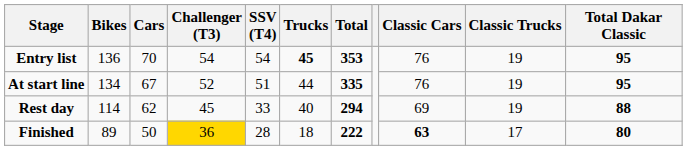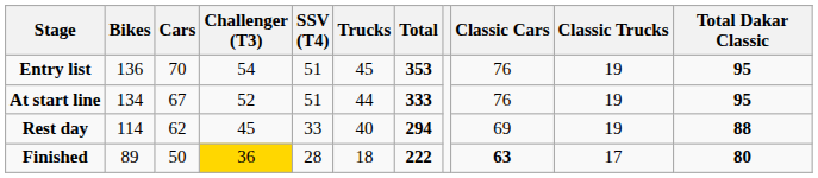Entry list | SSV (T4): 54 -> 51
Entry list | Trucks: bold -> normal
At start line | Total: 335 -> 333
